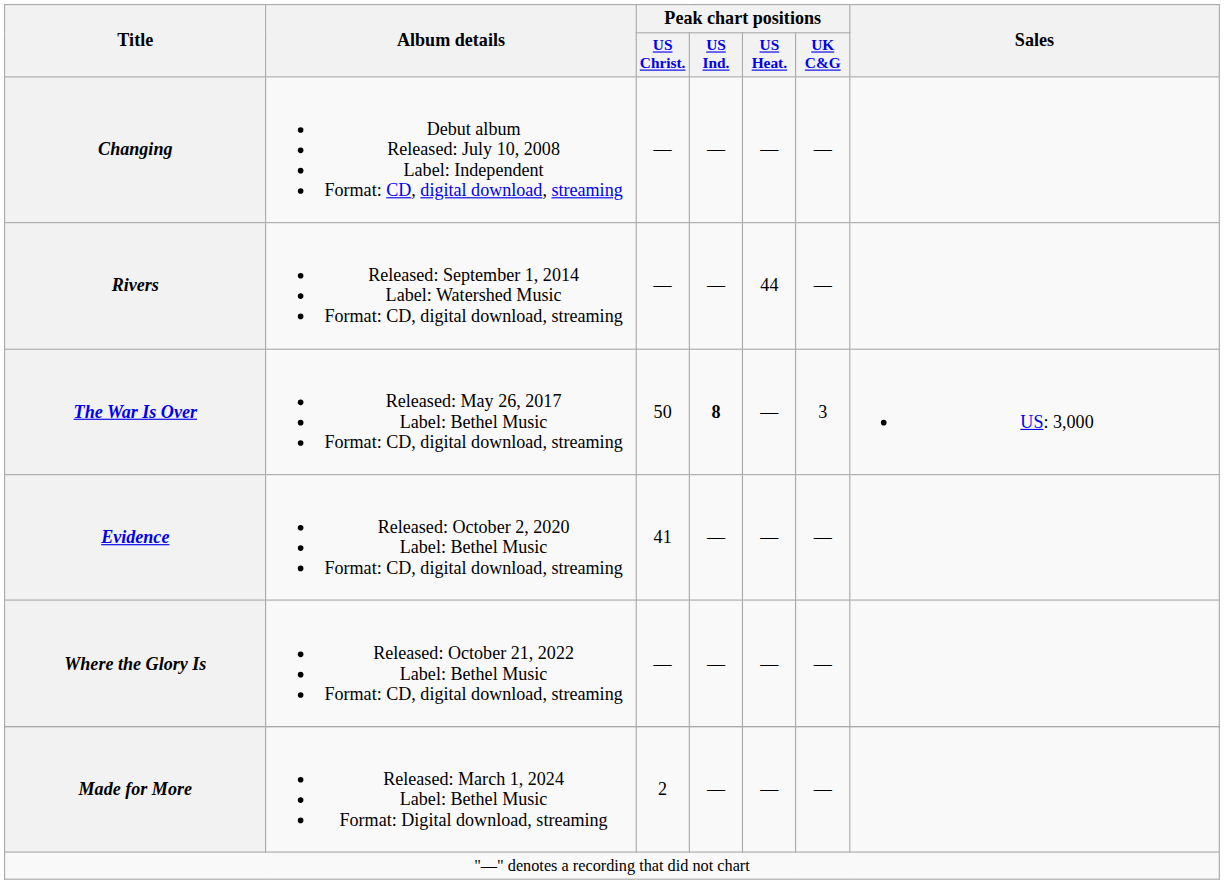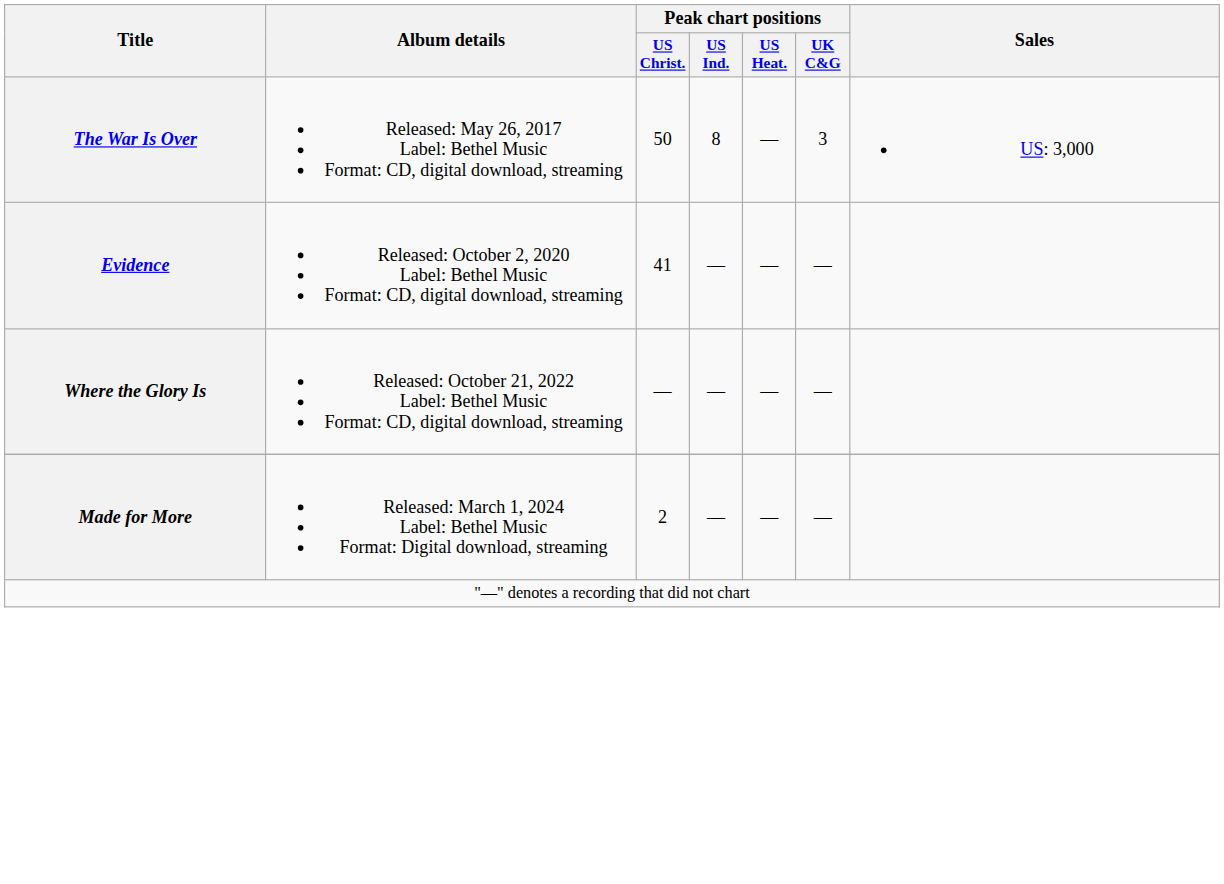- row: Changing | Debut album Released: July 10, 2008 Label: Independent Format: CD, digital download, streaming | — | — | — | —
- row: Rivers | Released: September 1, 2014 Label: Watershed Music Format: CD, digital download, streaming | — | — | 44 | —
The War Is Over | Peak chart positions / US Ind.: bold -> normal
